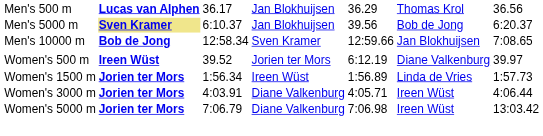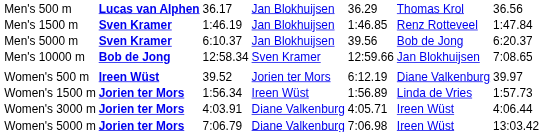+ row: Men's 1500 m | Sven Kramer | 1:46.19 | Jan Blokhuijsen | 1:46.85 | Renz Rotteveel | 1:47.84
Men's 5000 m | column 2: khaki background -> no background
